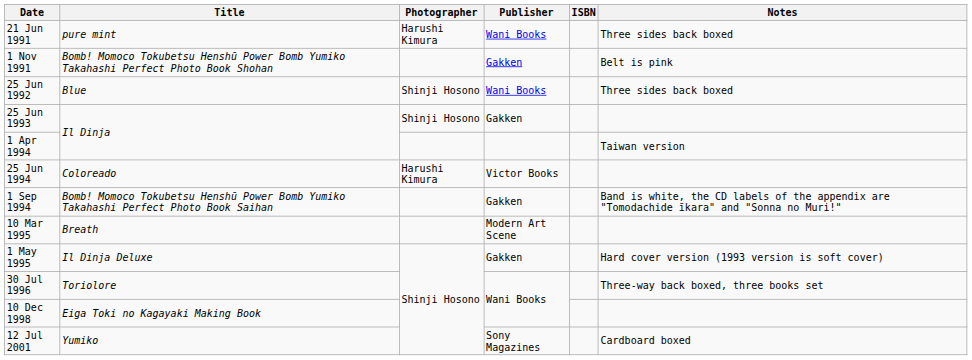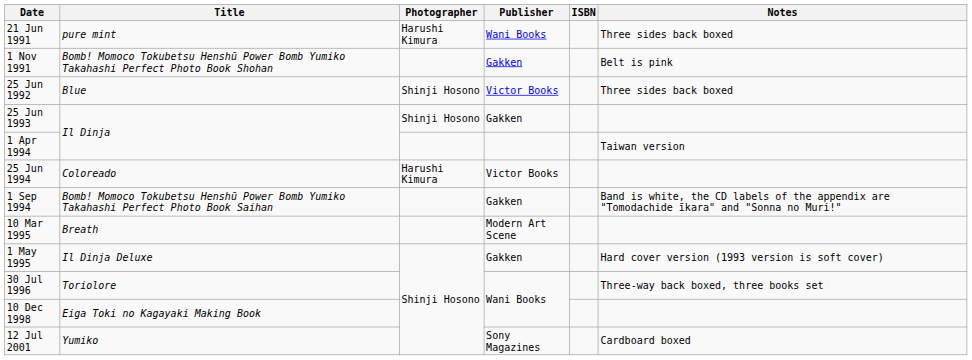25 Jun 1992 | Publisher: Wani Books -> Victor Books
